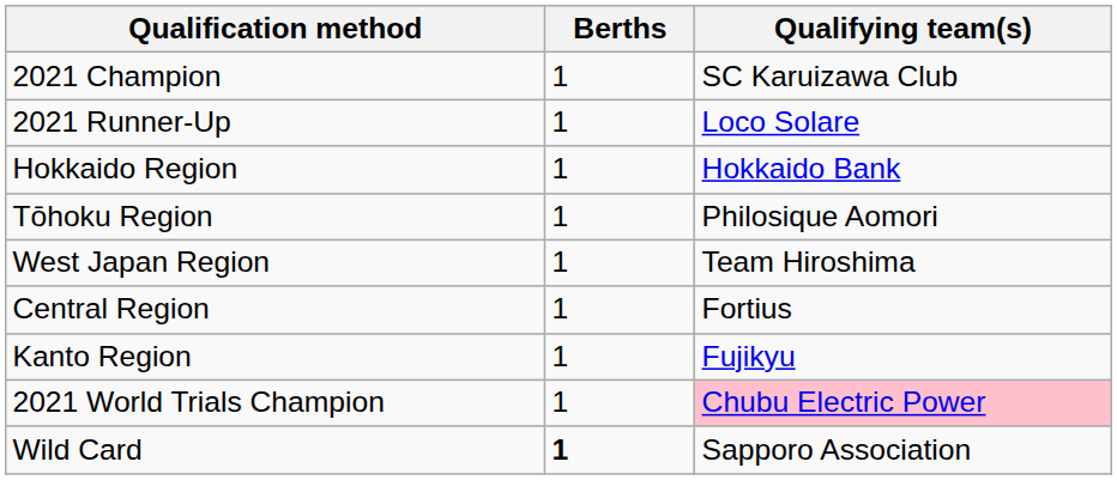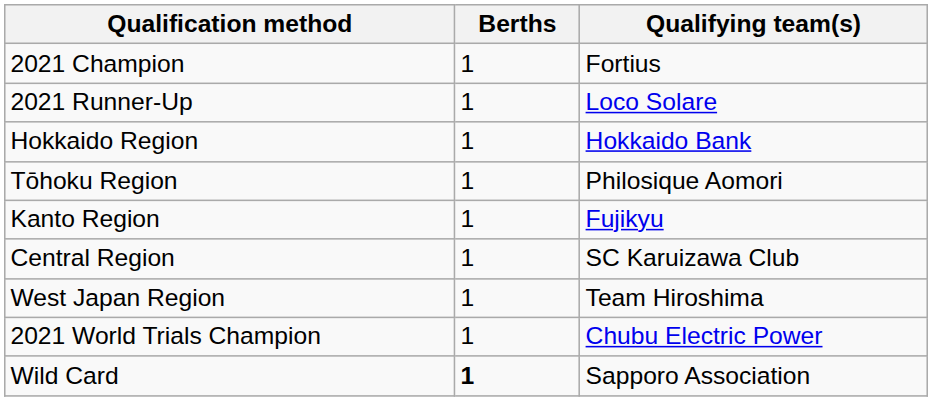2021 Champion | Qualifying team(s): SC Karuizawa Club -> Fortius
rows swapped: Kanto Region <-> West Japan Region
Central Region | Qualifying team(s): Fortius -> SC Karuizawa Club
2021 World Trials Champion | Qualifying team(s): pink background -> no background
